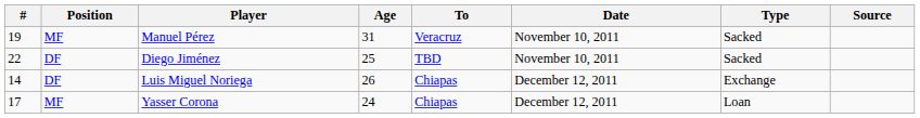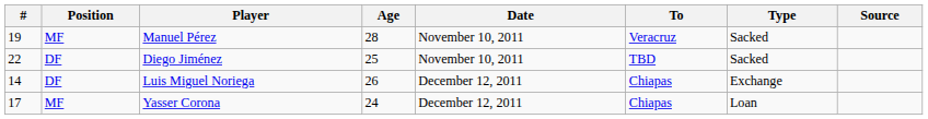columns swapped: To <-> Date
Manuel Pérez | Age: 31 -> 28
